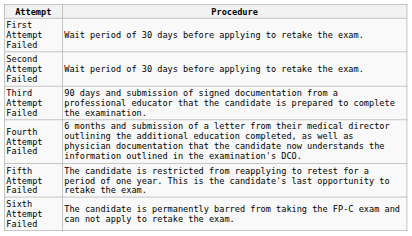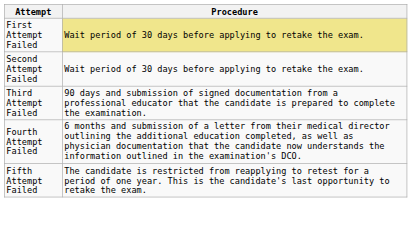First Attempt Failed | Procedure: no background -> khaki background
- row: Sixth Attempt Failed | The candidate is permanently barred from taking the FP-C exam and can not apply to retake the exam.
